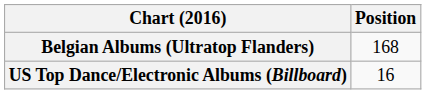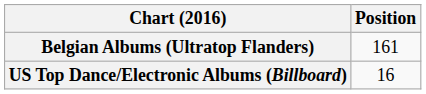Belgian Albums (Ultratop Flanders) | Position: 168 -> 161
